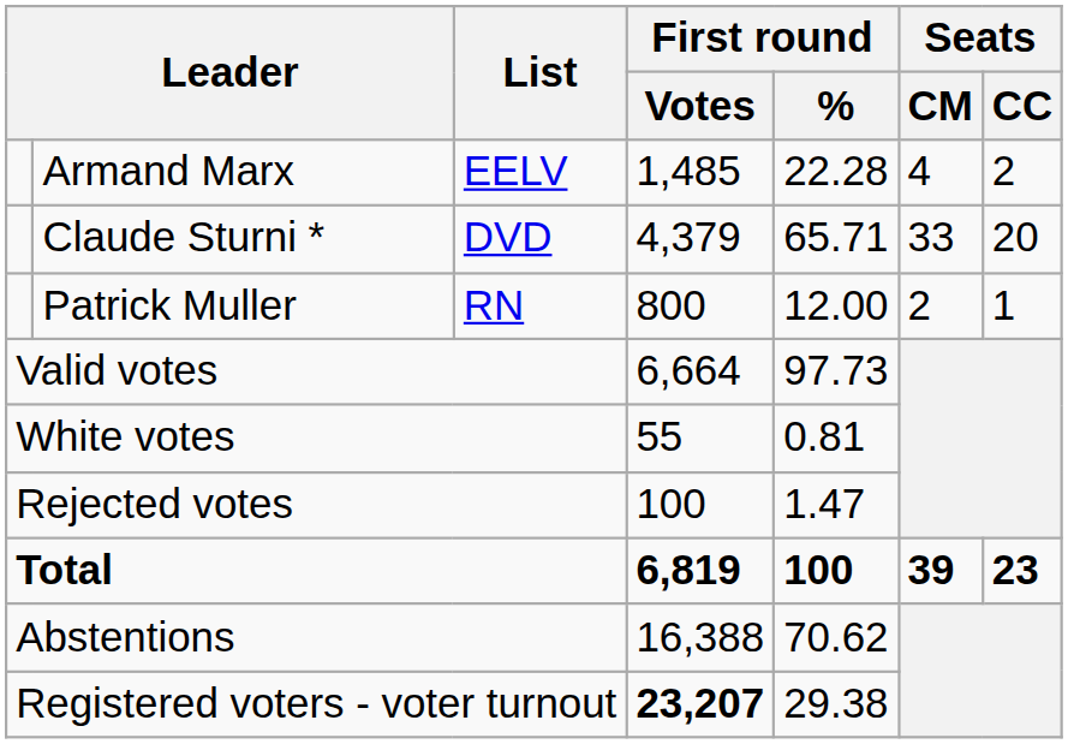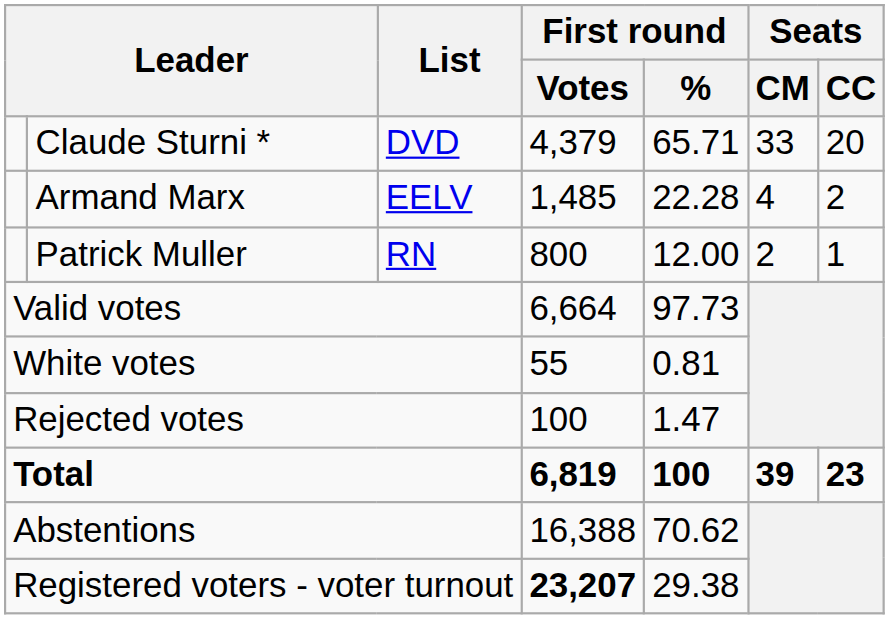rows swapped: Claude Sturni * <-> Armand Marx
